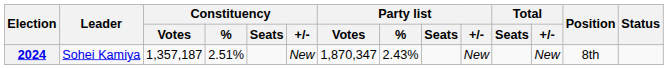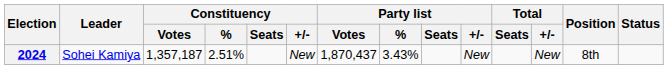2024 | Party list / Votes: 1,870,347 -> 1,870,437
2024 | Party list / %: 2.43% -> 3.43%
